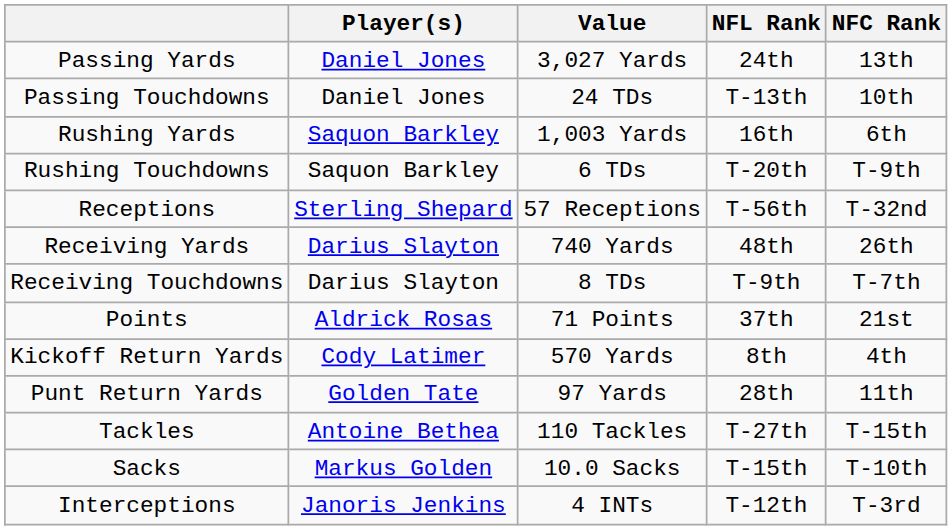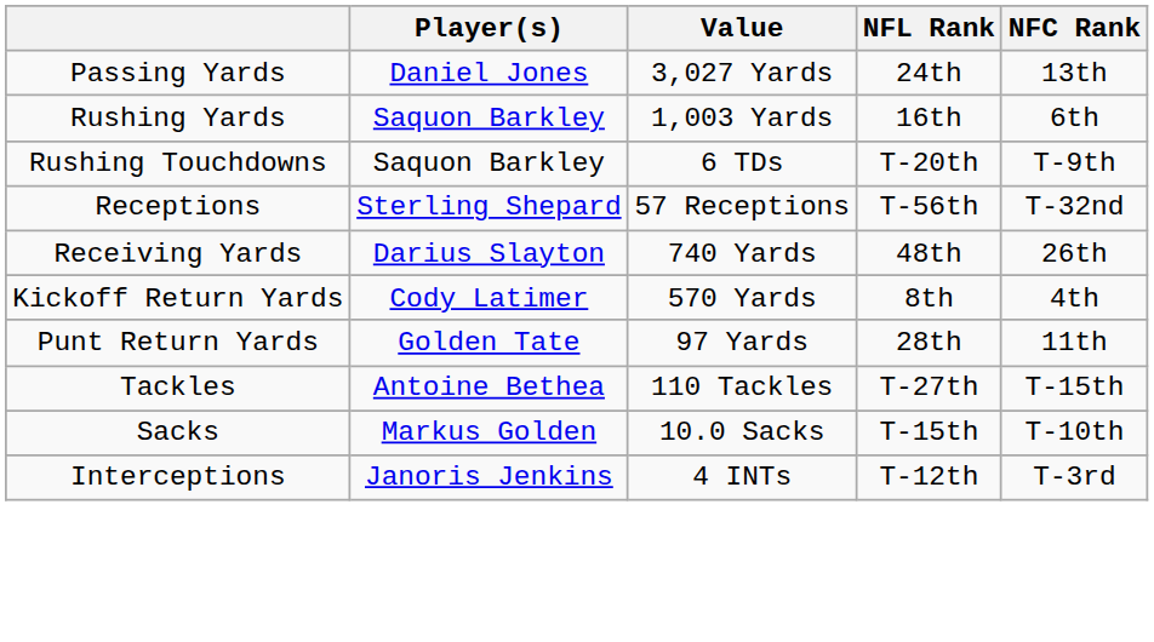- row: Passing Touchdowns | Daniel Jones | 24 TDs | T-13th | 10th
- row: Receiving Touchdowns | Darius Slayton | 8 TDs | T-9th | T-7th
- row: Points | Aldrick Rosas | 71 Points | 37th | 21st
